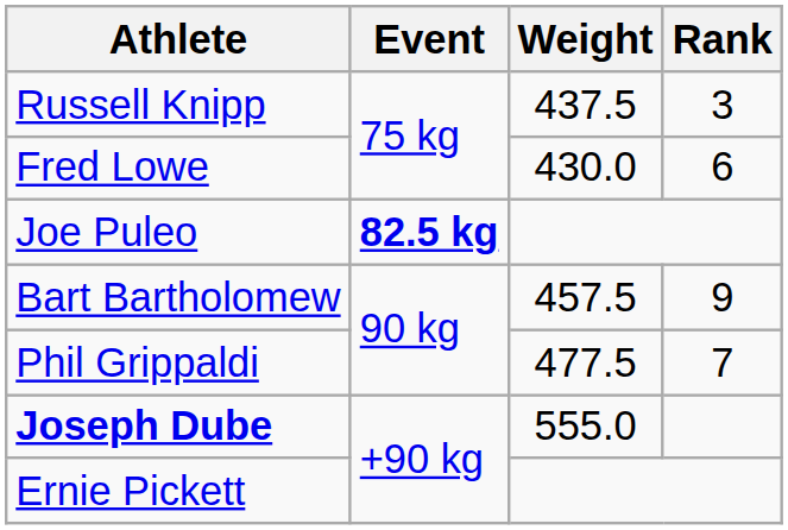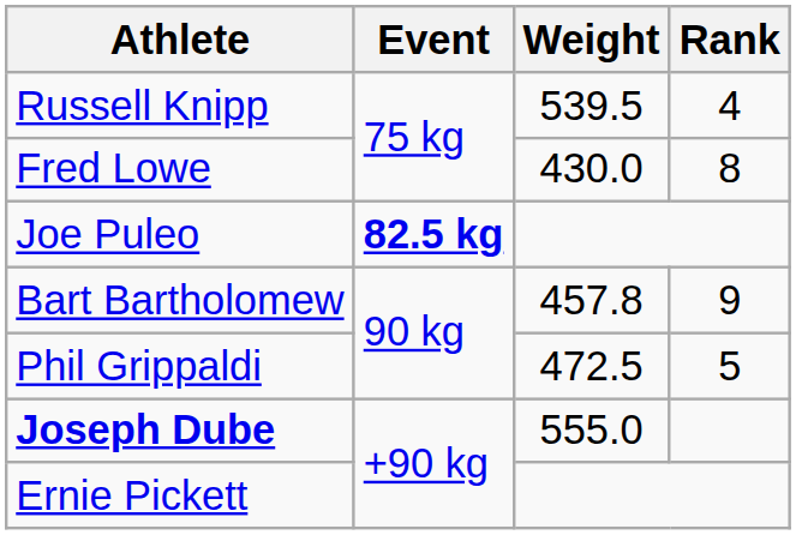Russell Knipp | Weight: 437.5 -> 539.5
Russell Knipp | Rank: 3 -> 4
Fred Lowe | Rank: 6 -> 8
Bart Bartholomew | Weight: 457.5 -> 457.8
Phil Grippaldi | Weight: 477.5 -> 472.5
Phil Grippaldi | Rank: 7 -> 5
